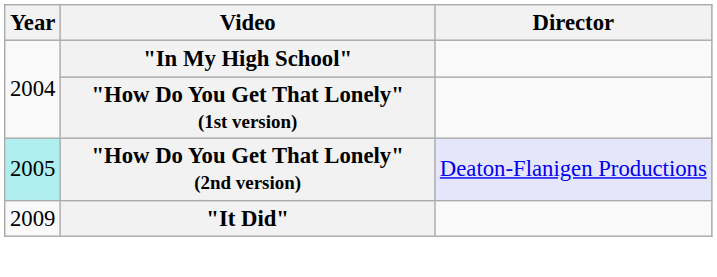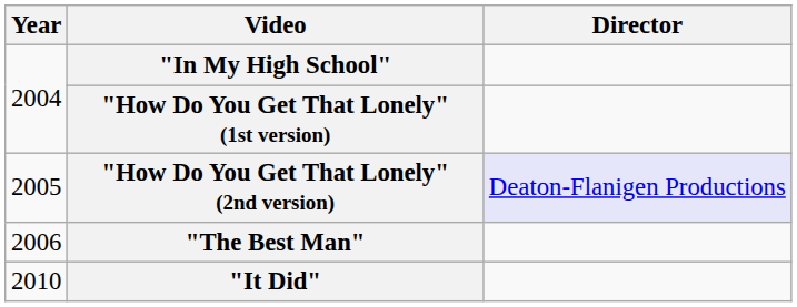"How Do You Get That Lonely" (2nd version) | Year: paleturquoise background -> no background
+ row: 2006 | "The Best Man"
"It Did" | Year: 2009 -> 2010
